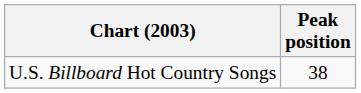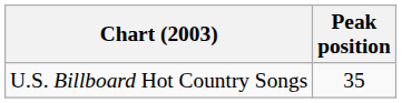U.S. Billboard Hot Country Songs | Peak position: 38 -> 35
